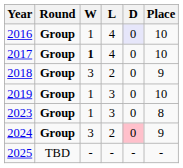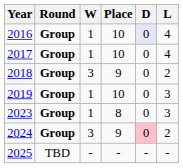columns swapped: L <-> Place
2017 | W: bold -> normal
